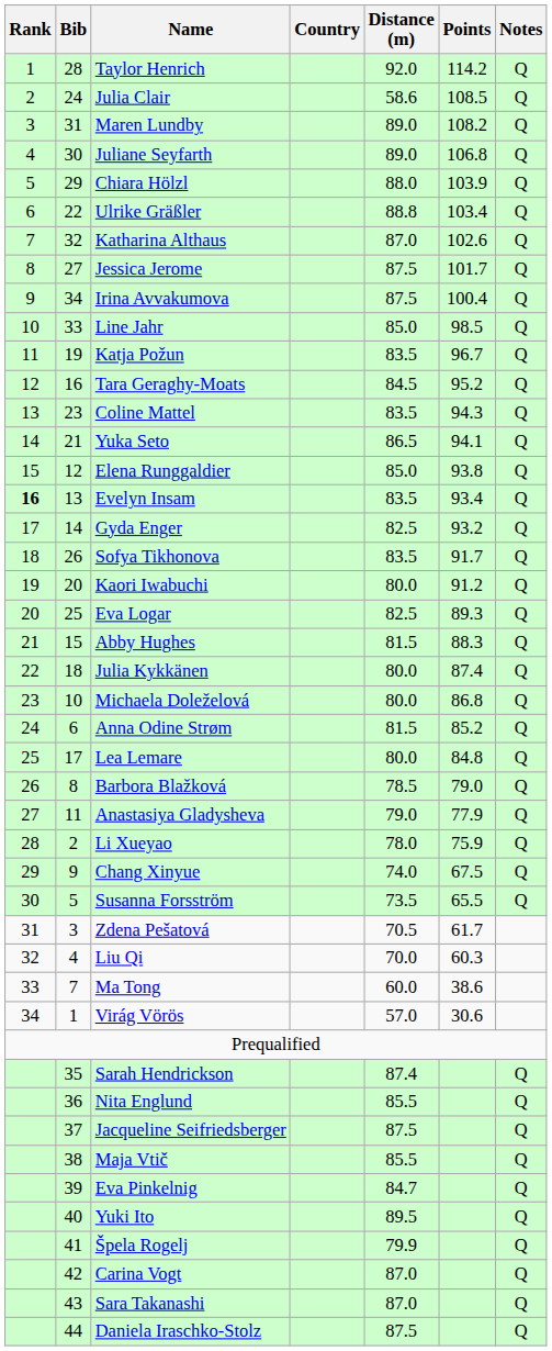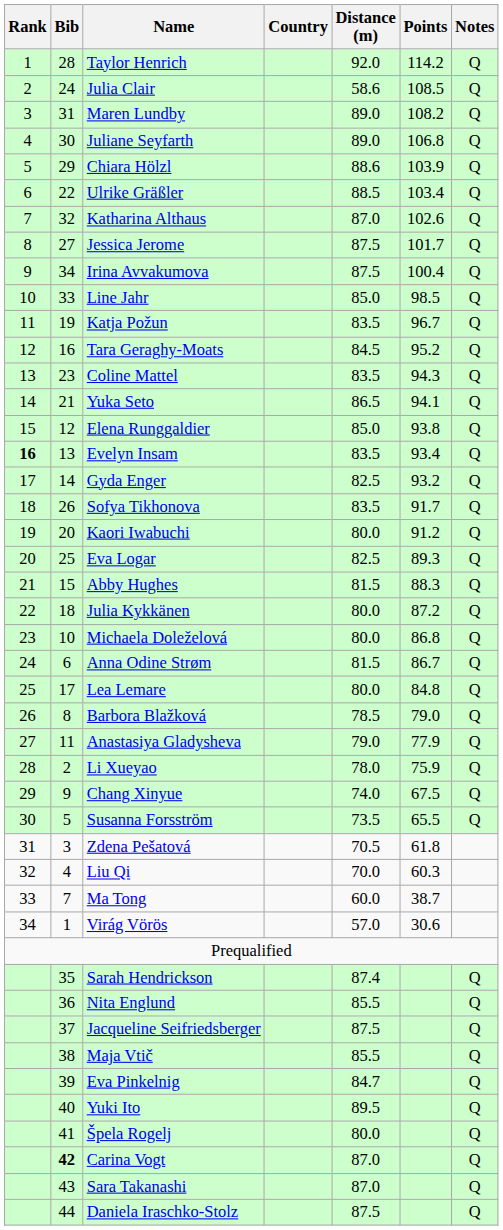Chiara Hölzl | Distance (m): 88.0 -> 88.6
Ulrike Gräßler | Distance (m): 88.8 -> 88.5
Julia Kykkänen | Points: 87.4 -> 87.2
Anna Odine Strøm | Points: 85.2 -> 86.7
Zdena Pešatová | Points: 61.7 -> 61.8
Ma Tong | Points: 38.6 -> 38.7
Špela Rogelj | Distance (m): 79.9 -> 80.0
Carina Vogt | Bib: normal -> bold
